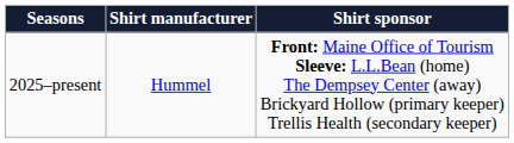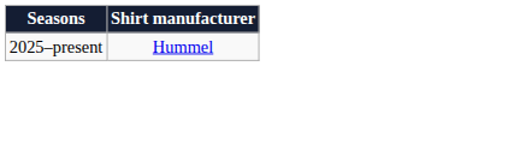- column: Shirt sponsor | Front: Maine Office of Tourism Sleeve: L.L.Bean (home) The Dempsey Center (away) Brickyard Hollow (primary keeper) Trellis Health (secondary keeper)
